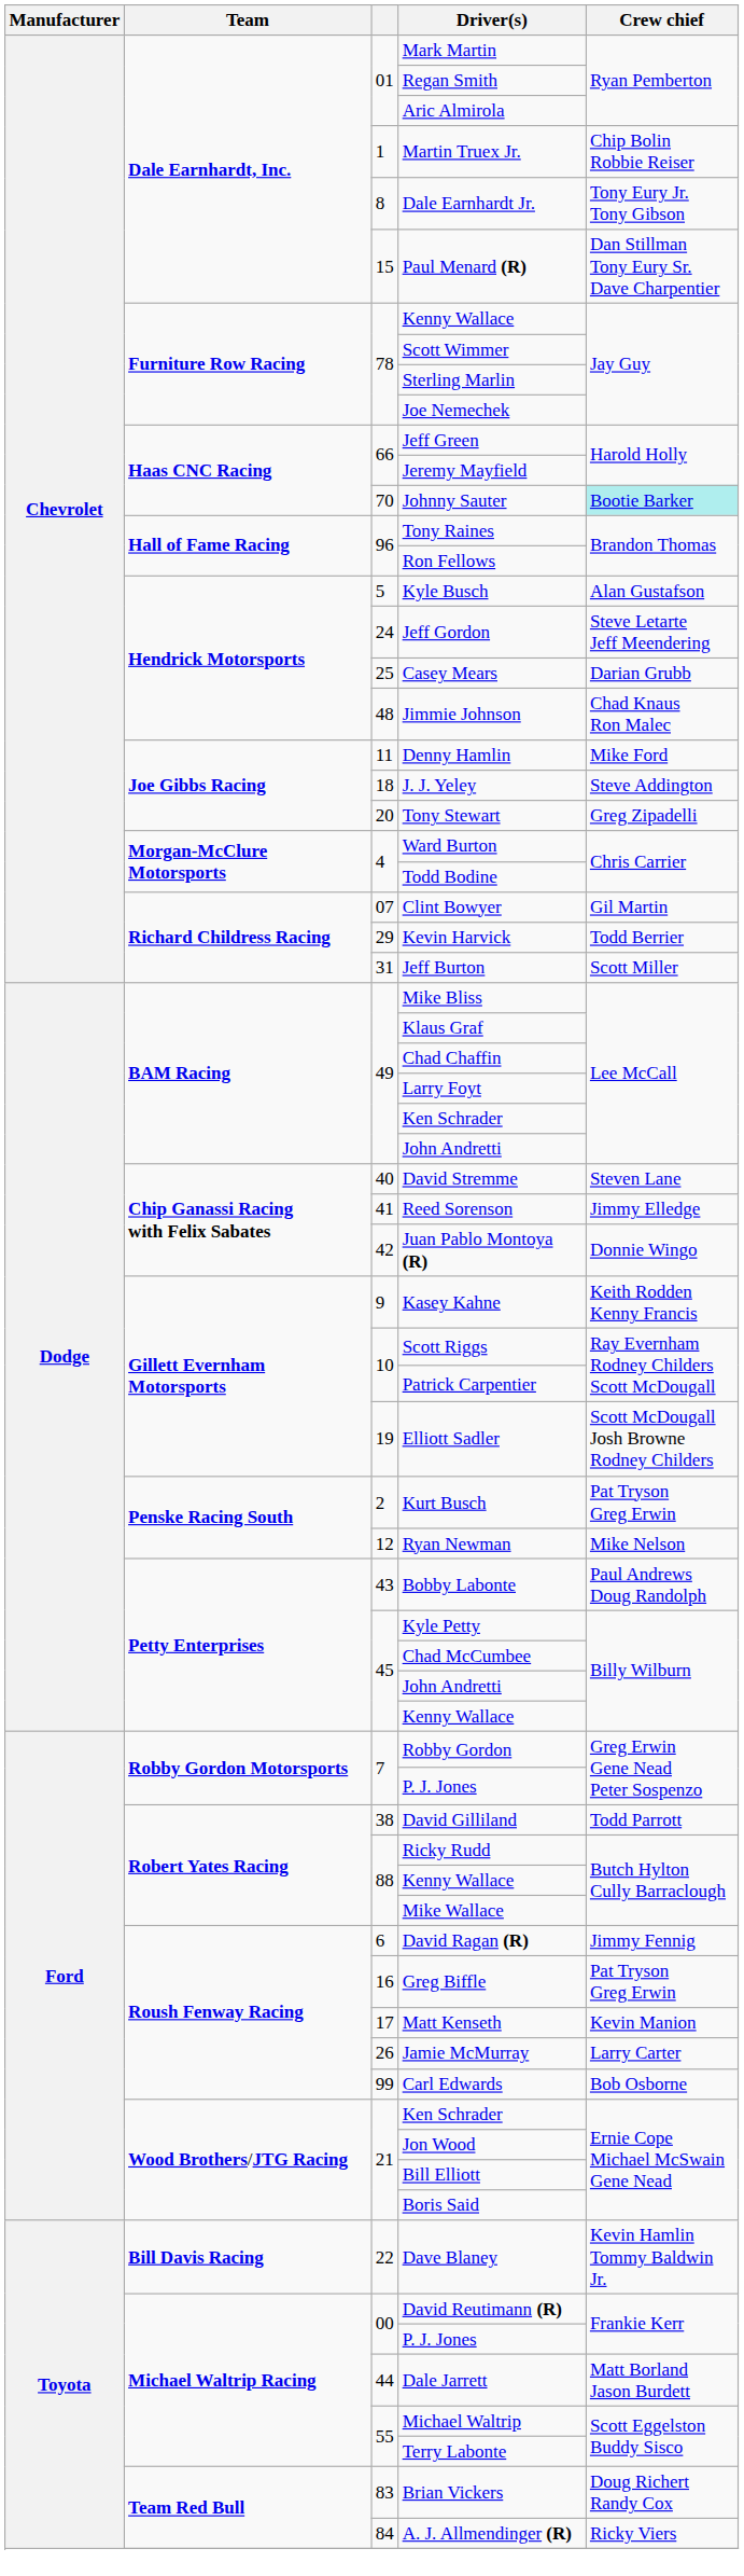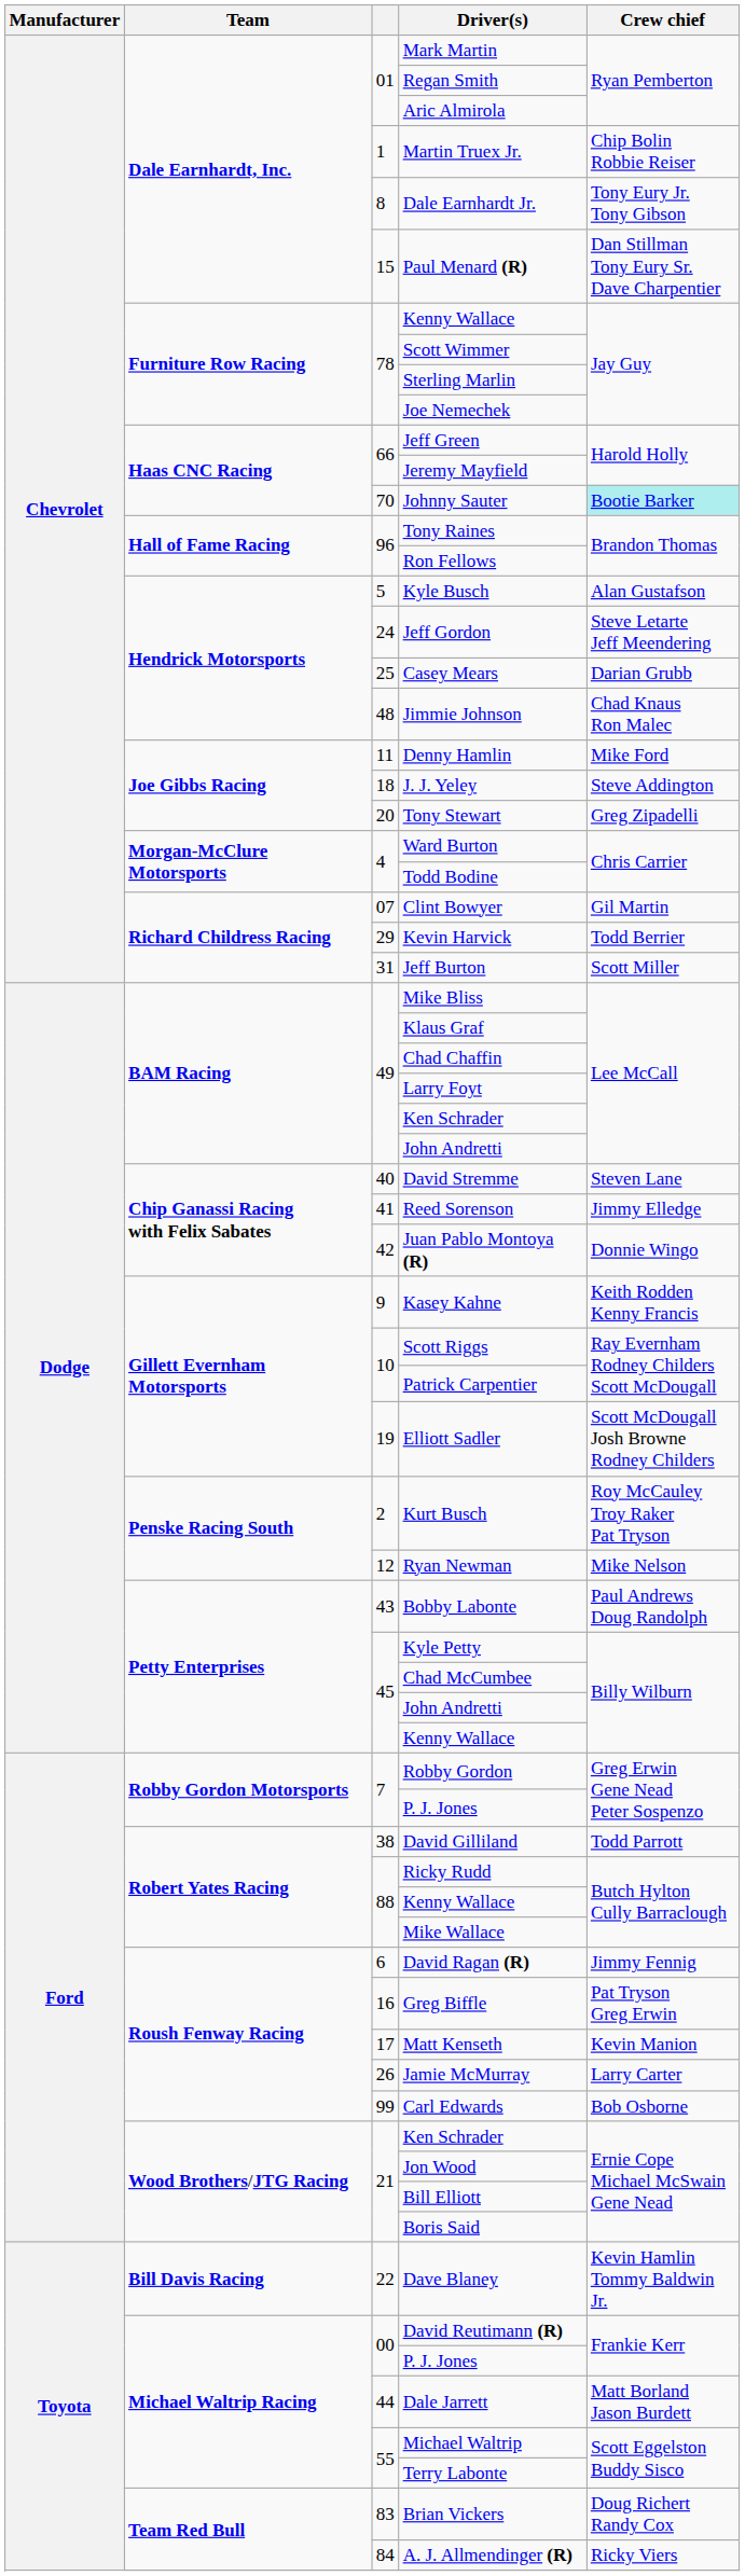Kurt Busch | Crew chief: Pat Tryson Greg Erwin -> Roy McCauley Troy Raker Pat Tryson
